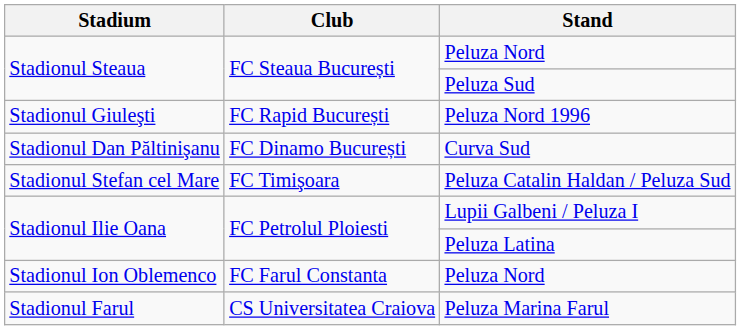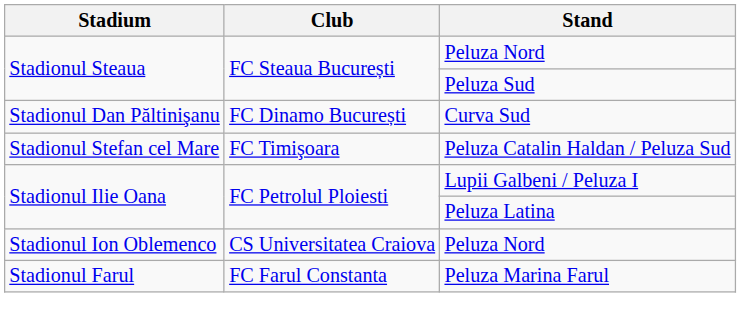- row: Stadionul Giuleşti | FC Rapid București | Peluza Nord 1996
Stadionul Ion Oblemenco / Peluza Nord | Club: FC Farul Constanta -> CS Universitatea Craiova
Peluza Marina Farul | Club: CS Universitatea Craiova -> FC Farul Constanta
